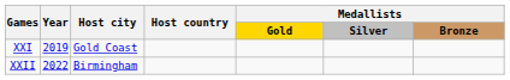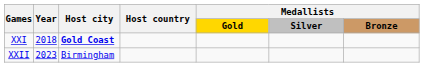XXI | Year: 2019 -> 2018
XXI | Host city: normal -> bold
XXII | Year: 2022 -> 2023
